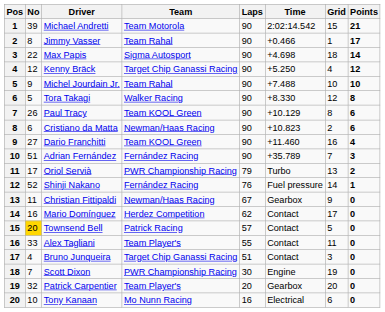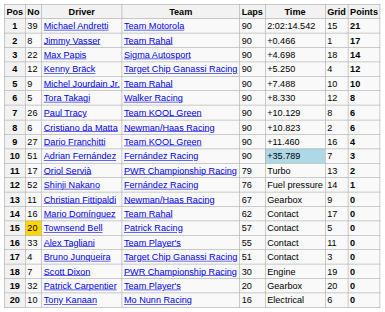Adrian Fernández | Time: no background -> lightblue background
Mario Domínguez | Team: Herdez Competition -> Team Rahal
